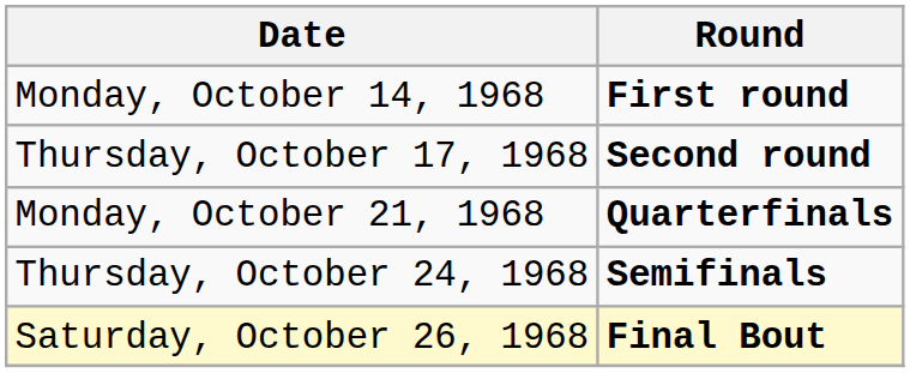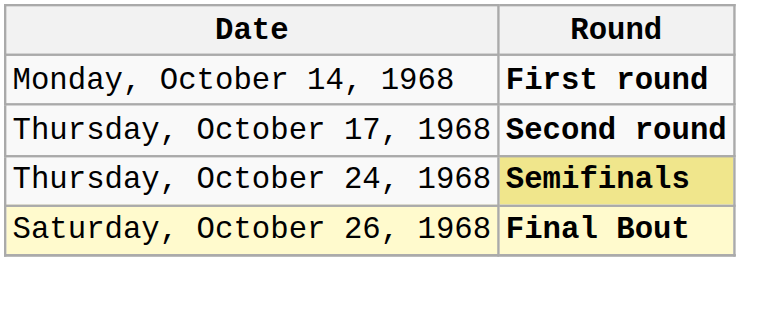- row: Monday, October 21, 1968 | Quarterfinals
Thursday, October 24, 1968 | Round: no background -> khaki background
